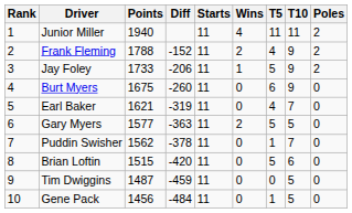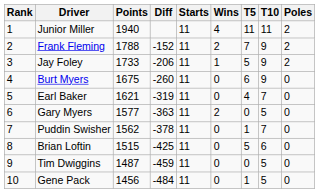Frank Fleming | T5: 4 -> 7
Gary Myers | T5: 5 -> 0
Brian Loftin | Diff: -420 -> -425
